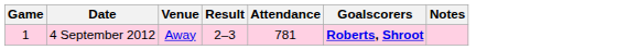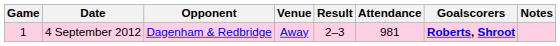+ column: Opponent | Dagenham & Redbridge
4 September 2012 | Attendance: 781 -> 981
